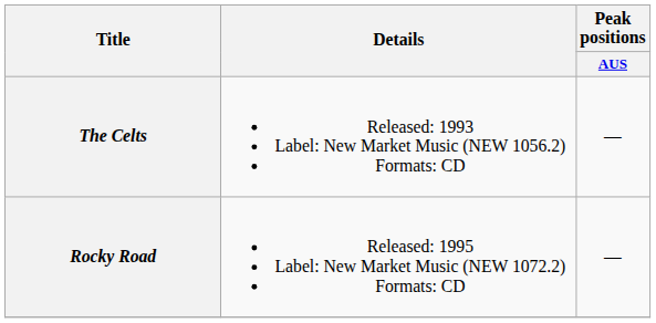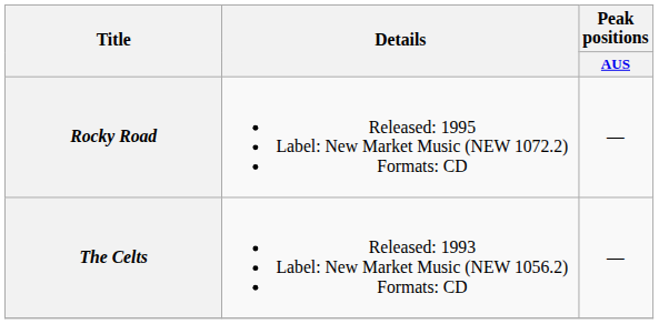rows swapped: The Celts <-> Rocky Road
